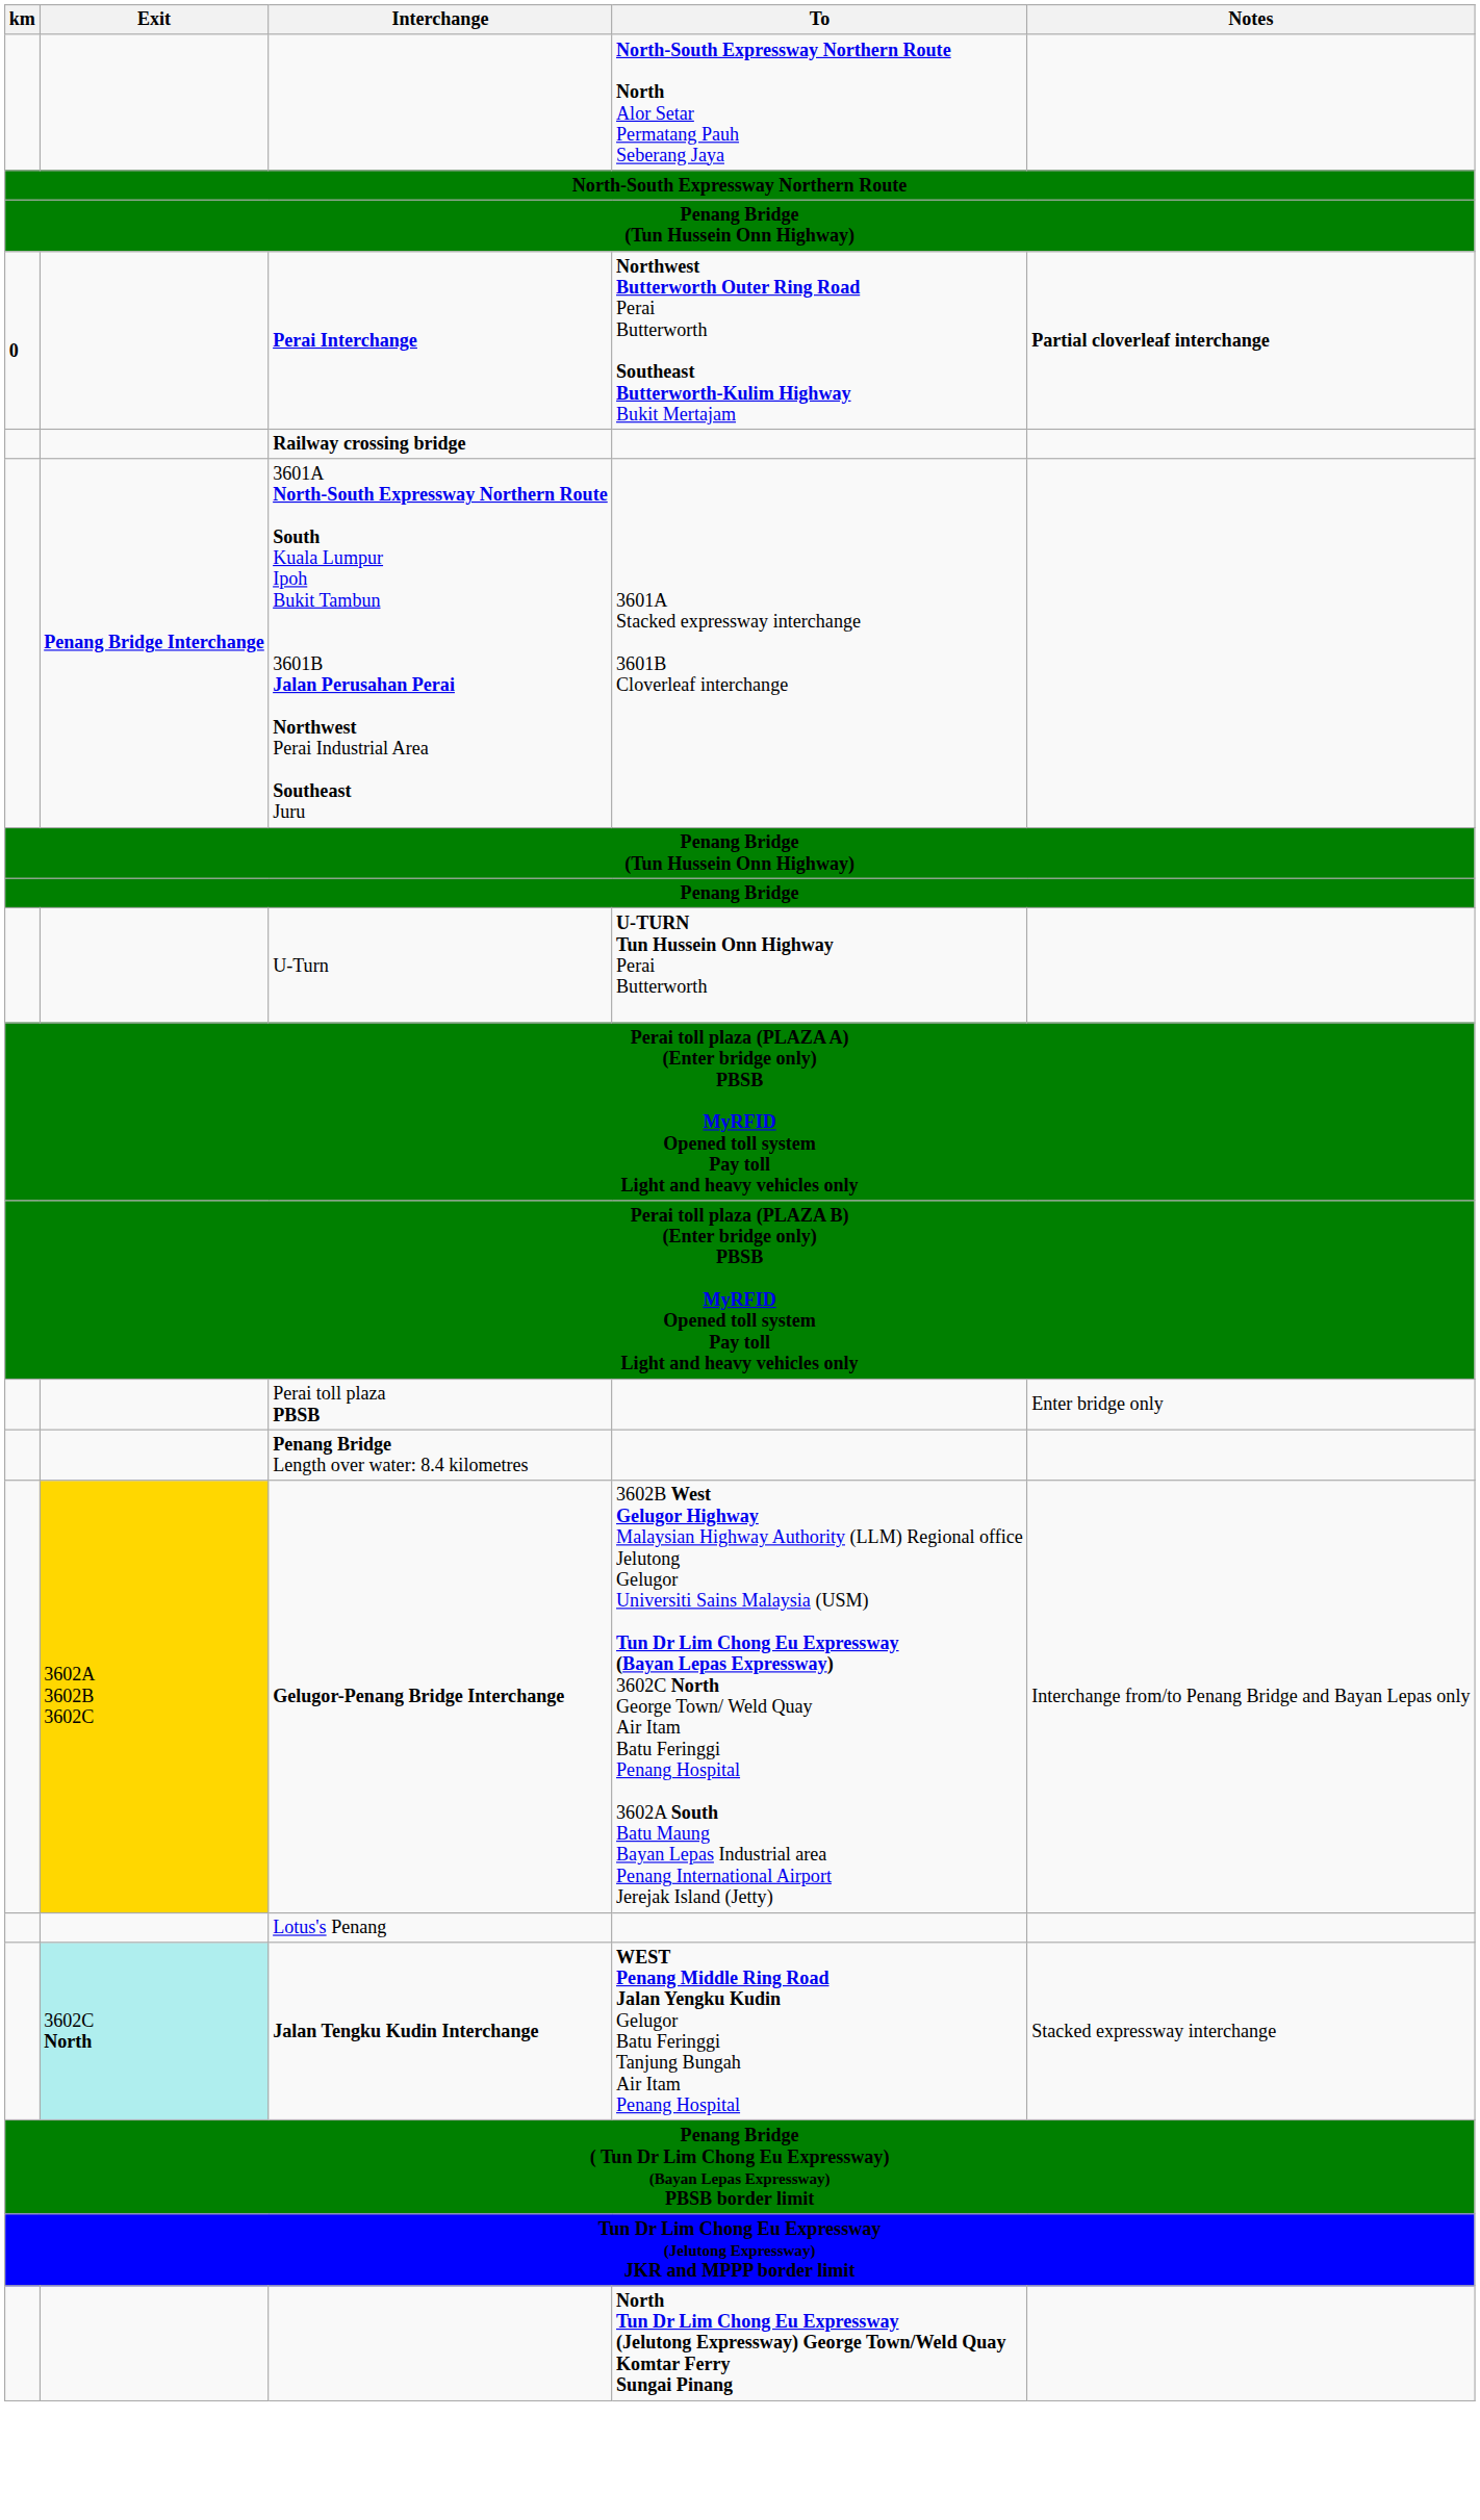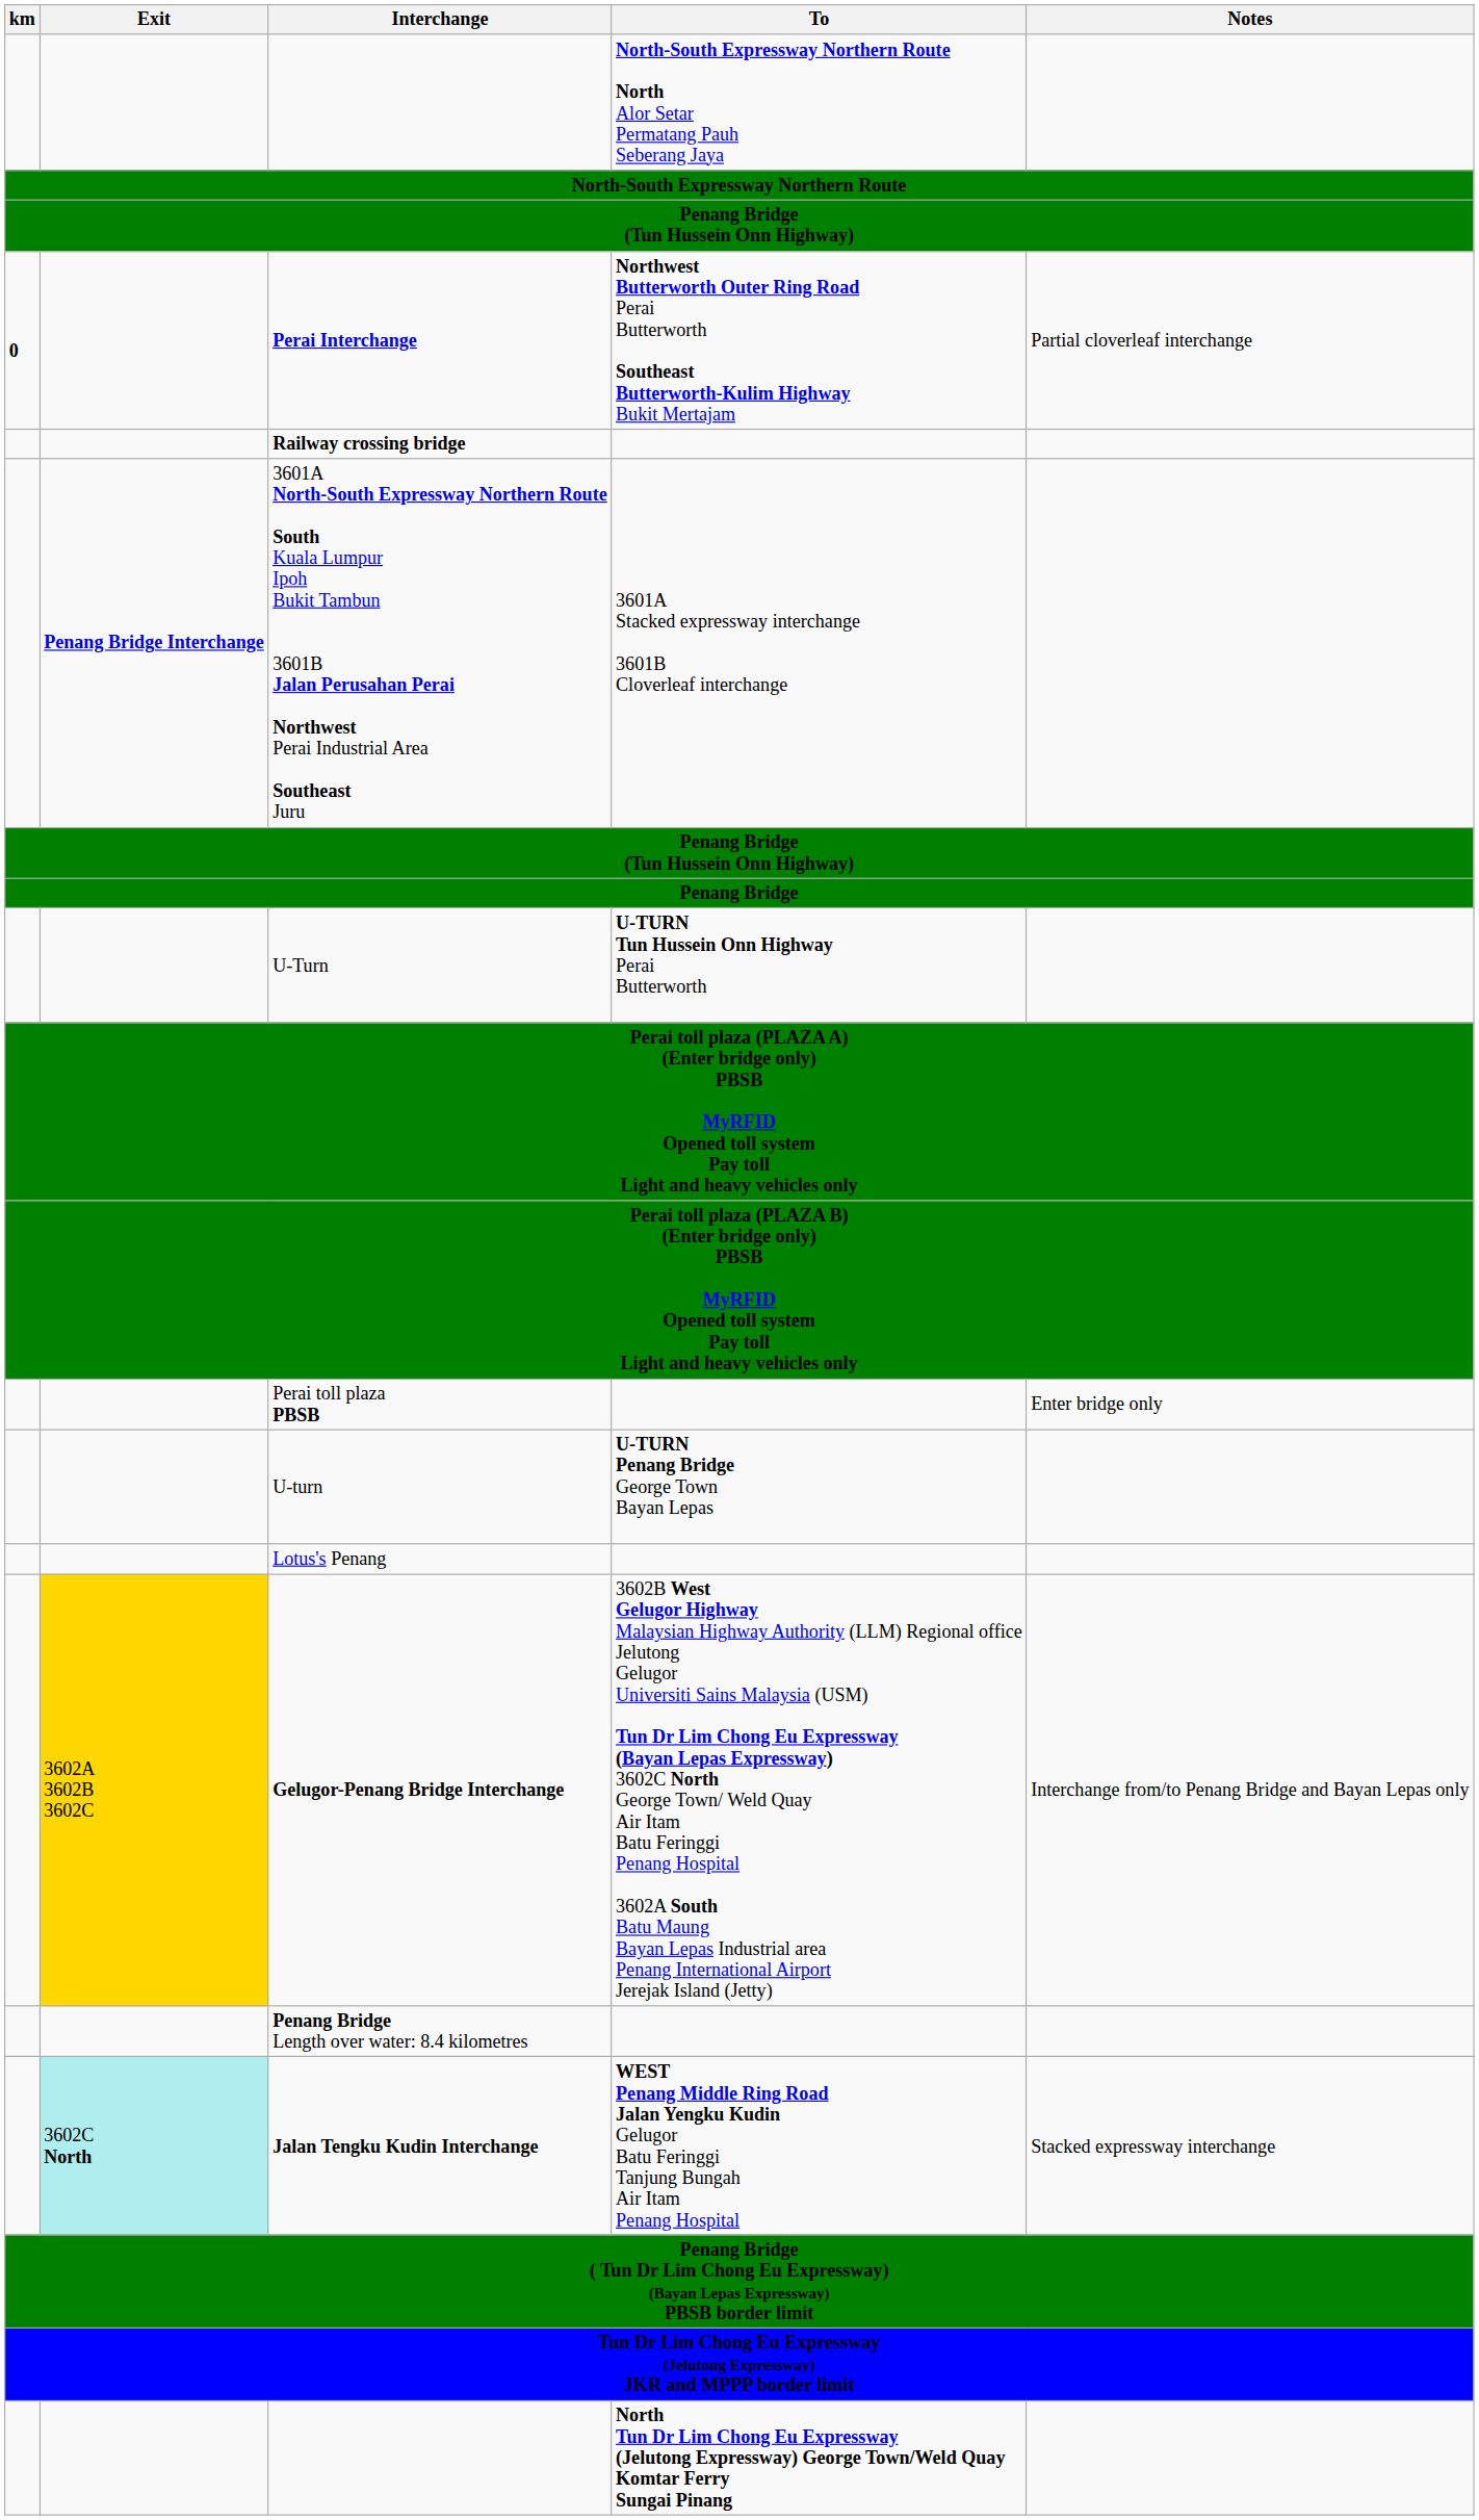Perai Interchange | Notes: bold -> normal
+ row: U-turn | U-TURN Penang Bridge George Town Bayan Lepas
rows swapped: Penang Bridge Length over water: 8.4 kilometres <-> Lotus's Penang
